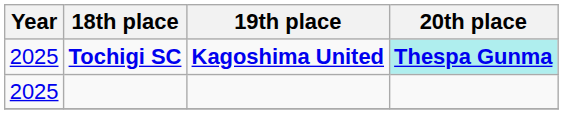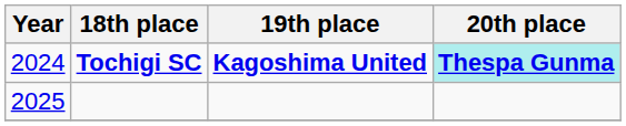Tochigi SC | Year: 2025 -> 2024
